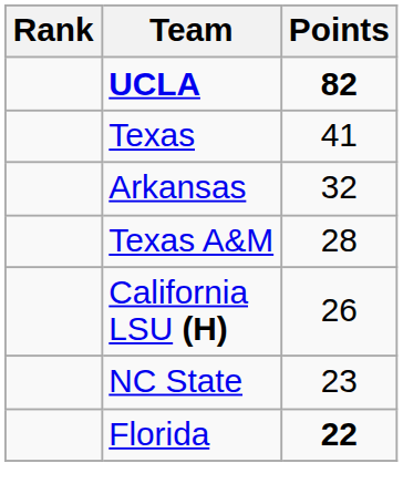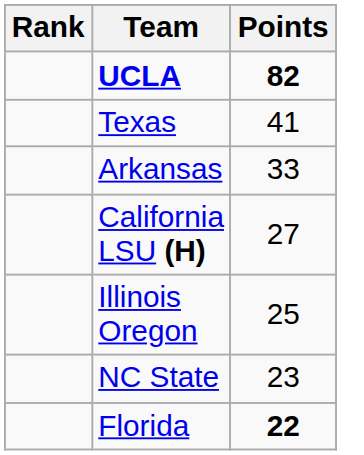Arkansas | Points: 32 -> 33
- row: Texas A&M | 28
California LSU (H) | Points: 26 -> 27
+ row: Illinois Oregon | 25
